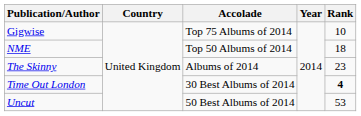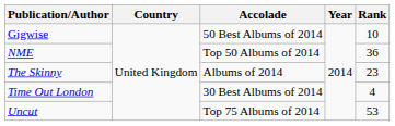Gigwise | Accolade: Top 75 Albums of 2014 -> 50 Best Albums of 2014
NME | Rank: 18 -> 36
Time Out London | Rank: bold -> normal
Uncut | Accolade: 50 Best Albums of 2014 -> Top 75 Albums of 2014
